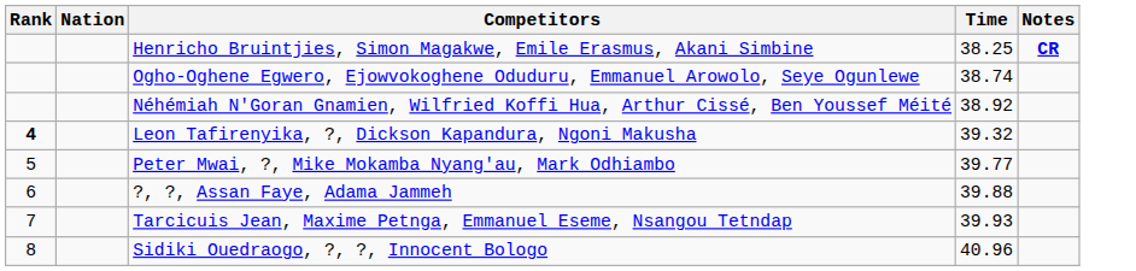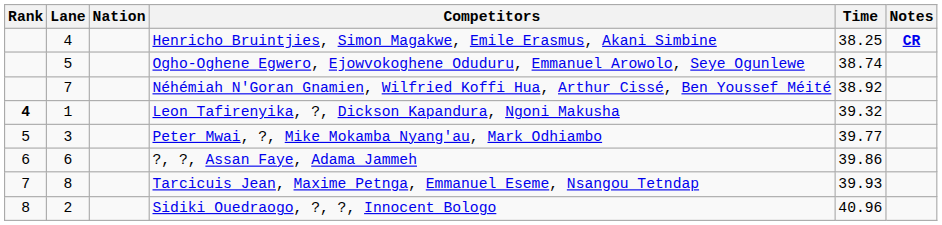+ column: Lane | 4 | 5 | 7 | 1 | 3 | 6 | 8 | 2
?, ?, Assan Faye, Adama Jammeh | Time: 39.88 -> 39.86
